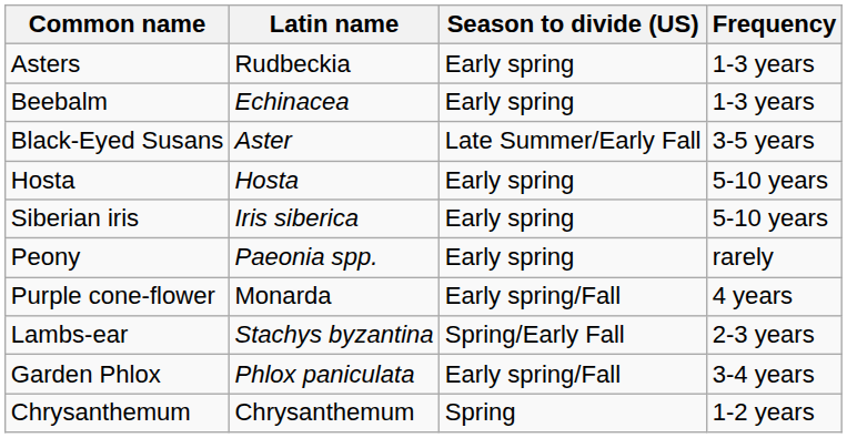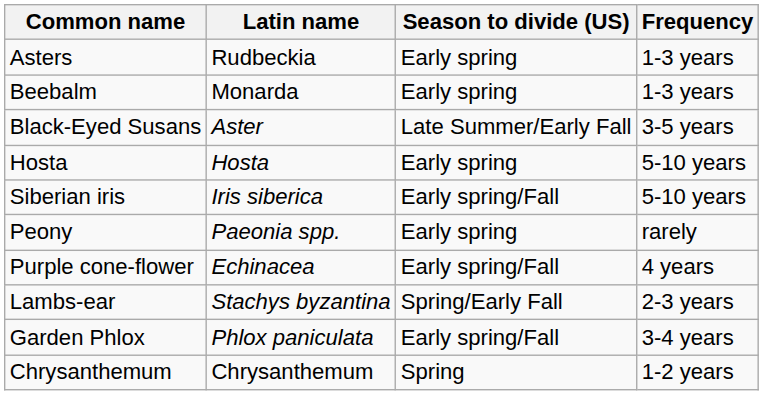Beebalm | Latin name: Echinacea -> Monarda
Siberian iris | Season to divide (US): Early spring -> Early spring/Fall
Purple cone-flower | Latin name: Monarda -> Echinacea
